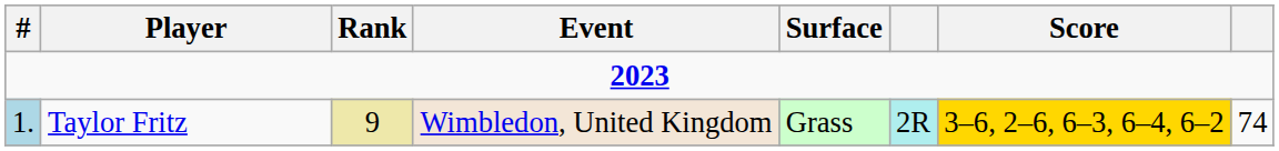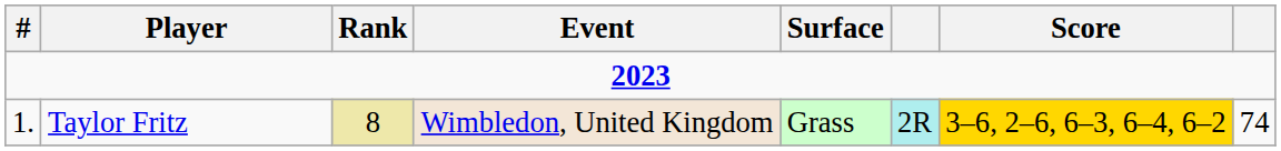Taylor Fritz | #: lightblue background -> no background
Taylor Fritz | Rank: 9 -> 8
